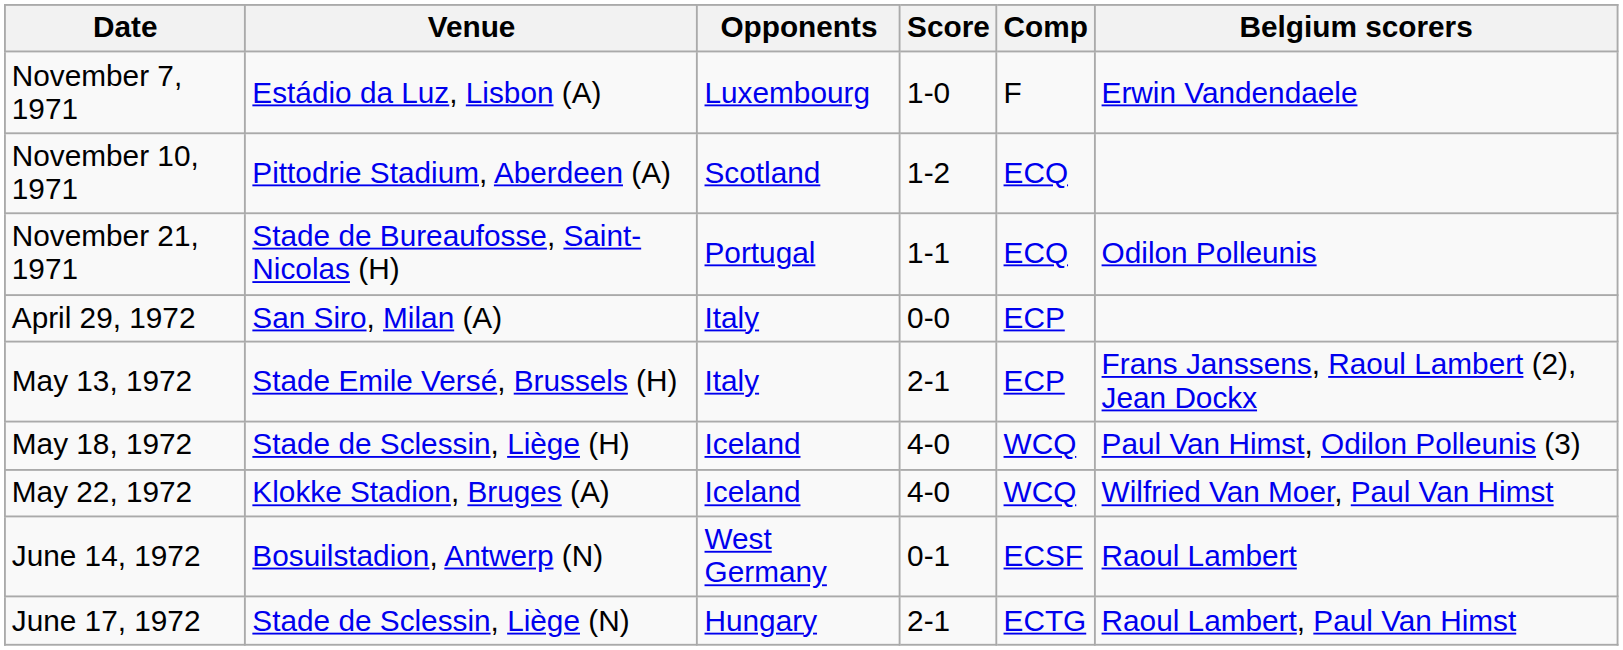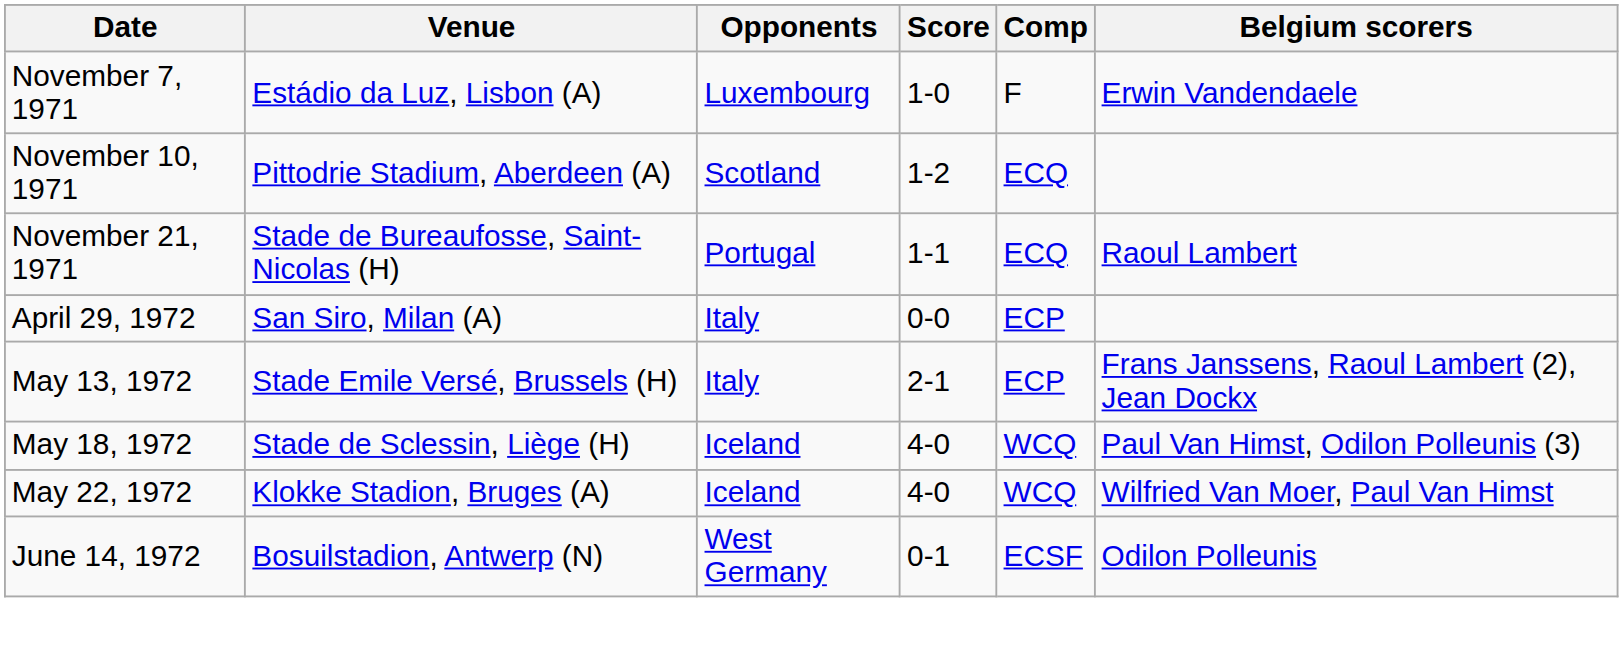November 21, 1971 | Belgium scorers: Odilon Polleunis -> Raoul Lambert
June 14, 1972 | Belgium scorers: Raoul Lambert -> Odilon Polleunis
- row: June 17, 1972 | Stade de Sclessin, Liège (N) | Hungary | 2-1 | ECTG | Raoul Lambert, Paul Van Himst
